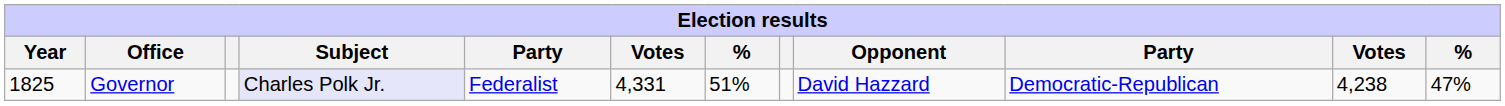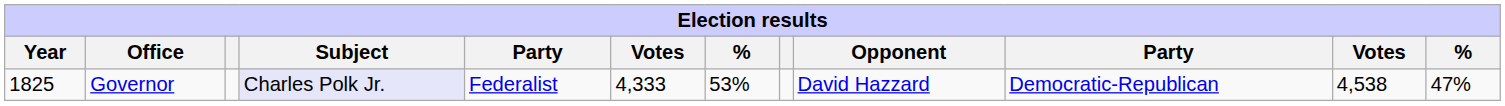Governor | column 6: 4,331 -> 4,333
Governor | column 7: 51% -> 53%
Governor | column 11: 4,238 -> 4,538
